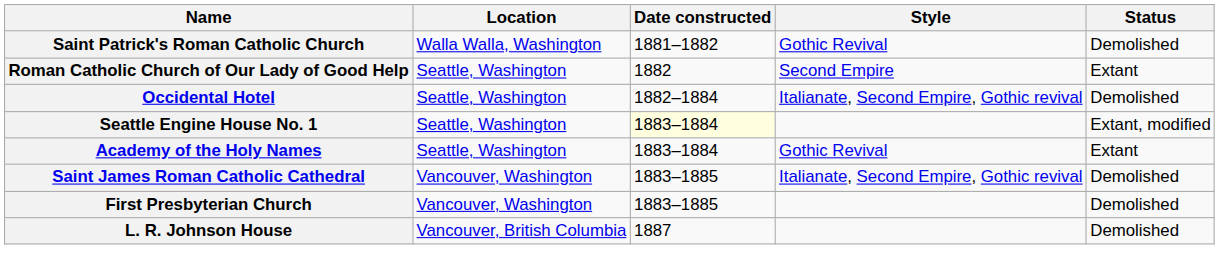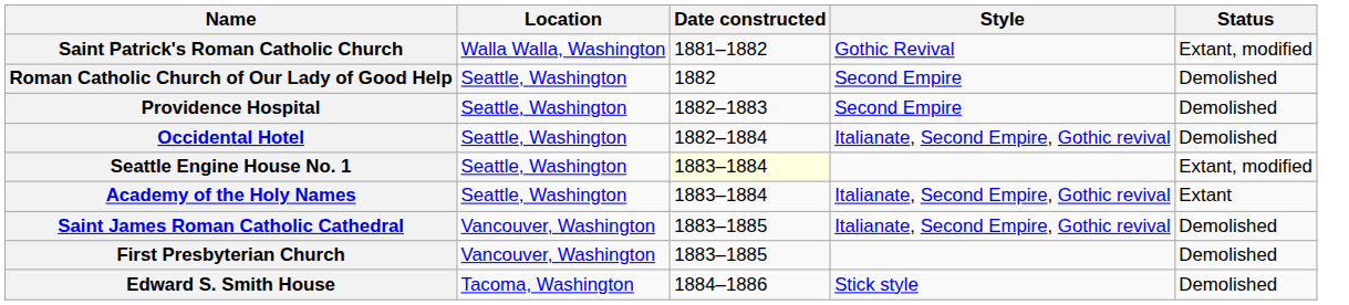Saint Patrick's Roman Catholic Church | Status: Demolished -> Extant, modified
Roman Catholic Church of Our Lady of Good Help | Status: Extant -> Demolished
+ row: Providence Hospital | Seattle, Washington | 1882–1883 | Second Empire | Demolished
Academy of the Holy Names | Style: Gothic Revival -> Italianate, Second Empire, Gothic revival
+ row: Edward S. Smith House | Tacoma, Washington | 1884–1886 | Stick style | Demolished
- row: L. R. Johnson House | Vancouver, British Columbia | 1887 | Demolished
